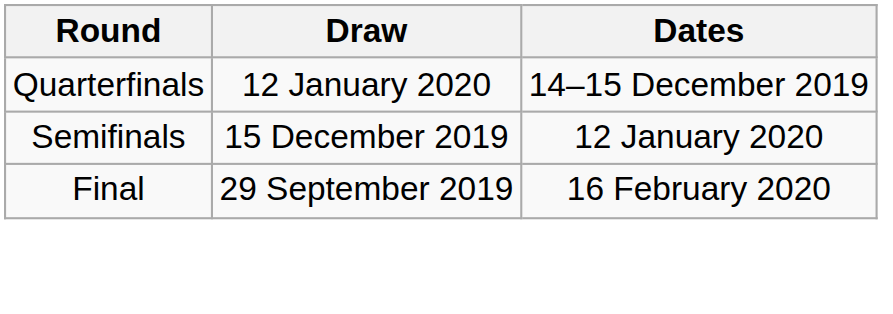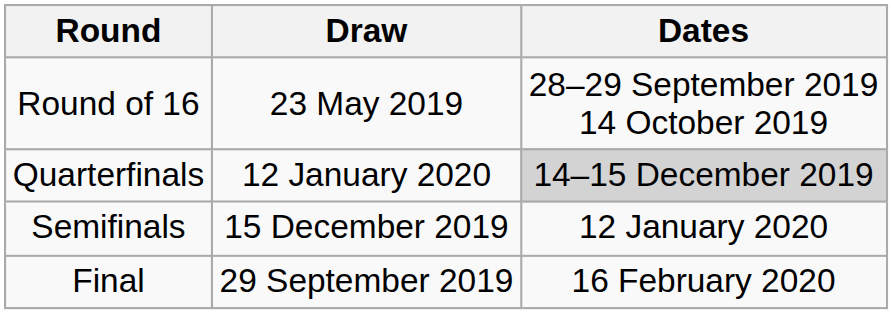+ row: Round of 16 | 23 May 2019 | 28–29 September 2019 14 October 2019
Quarterfinals | Dates: no background -> lightgrey background
